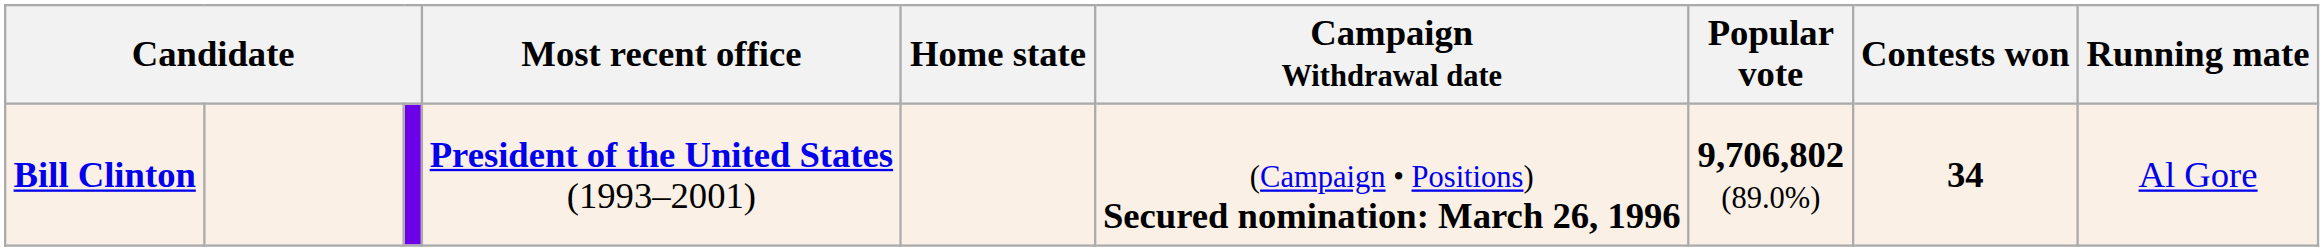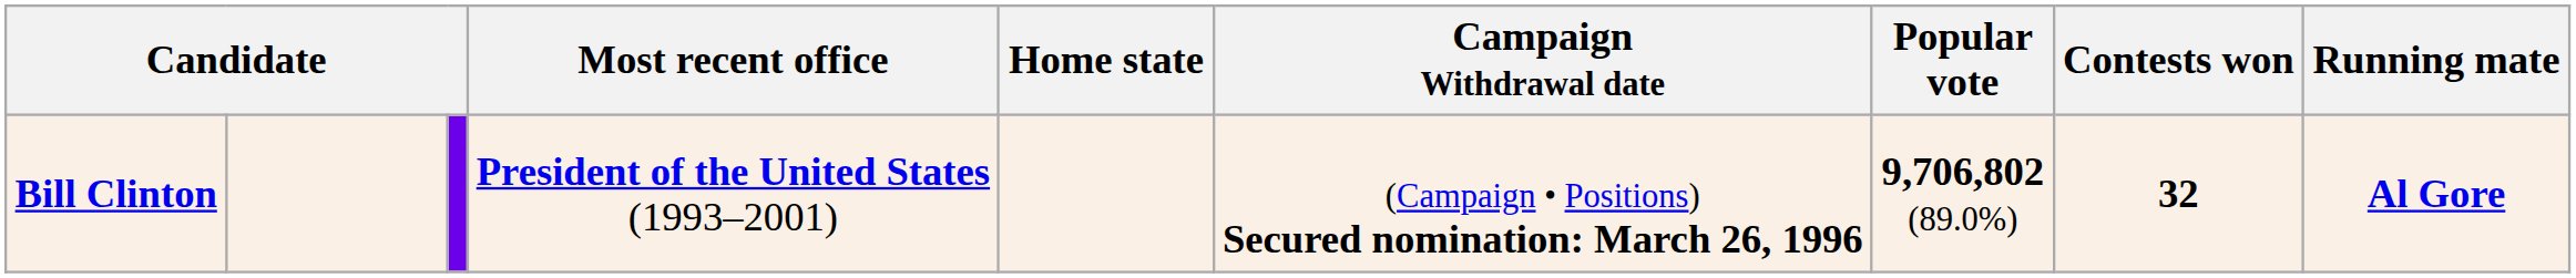Bill Clinton | Contests won: 34 -> 32
Bill Clinton | Running mate: normal -> bold
